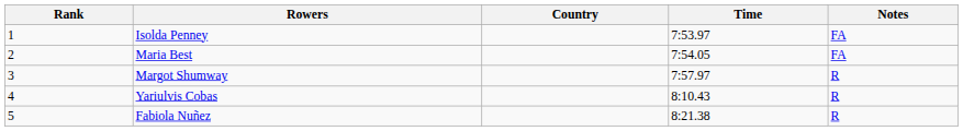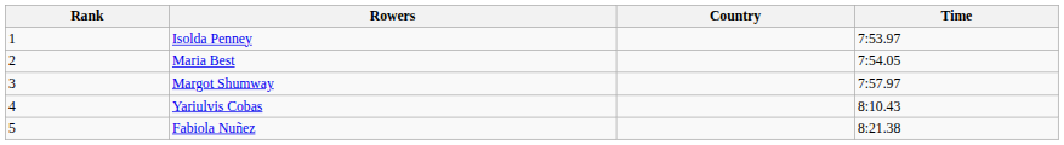- column: Notes | FA | FA | R | R | R
